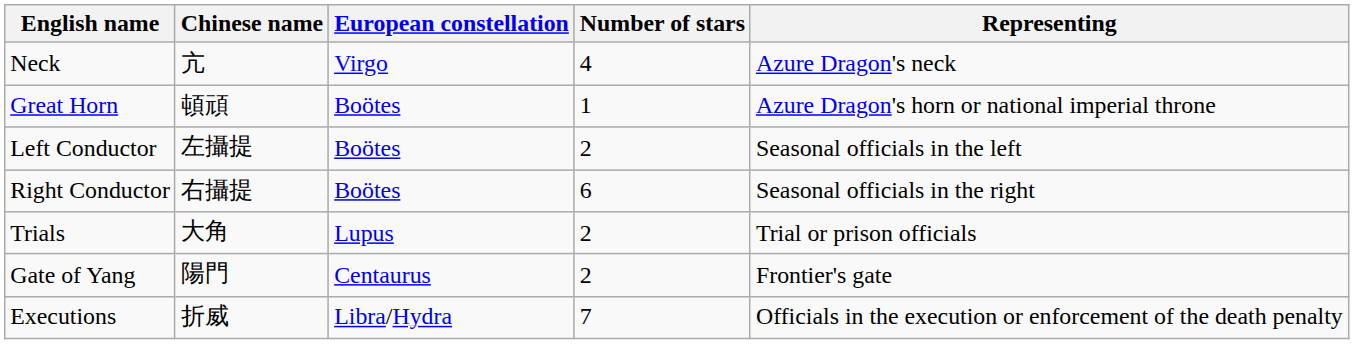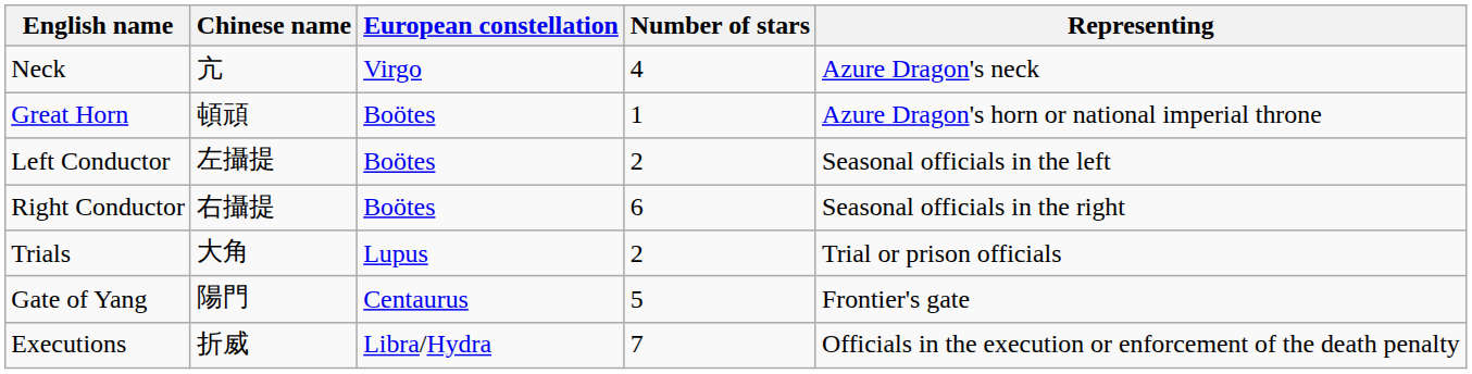Gate of Yang | Number of stars: 2 -> 5
